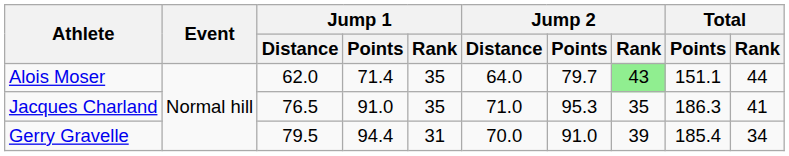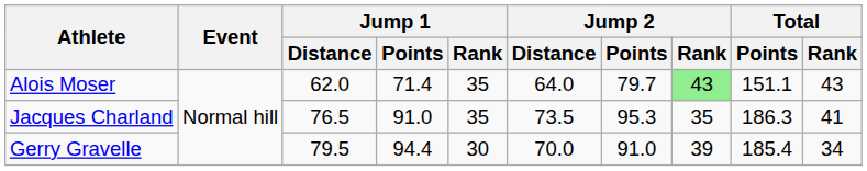Alois Moser | Total / Rank: 44 -> 43
Jacques Charland | Jump 2 / Distance: 71.0 -> 73.5
Gerry Gravelle | Jump 1 / Rank: 31 -> 30
